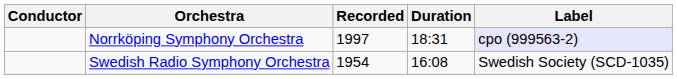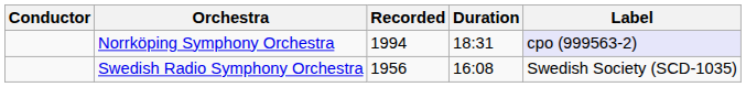Norrköping Symphony Orchestra | Recorded: 1997 -> 1994
Swedish Radio Symphony Orchestra | Recorded: 1954 -> 1956
